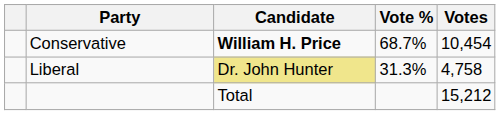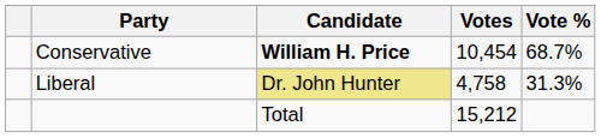columns swapped: Votes <-> Vote %
